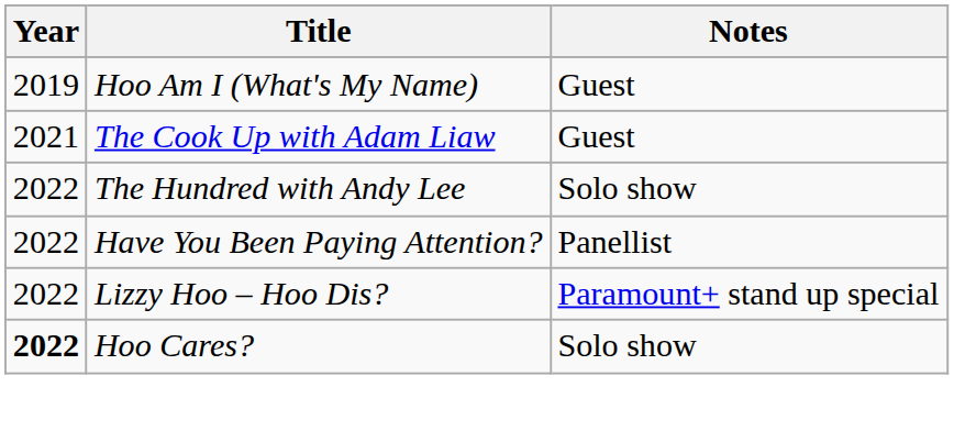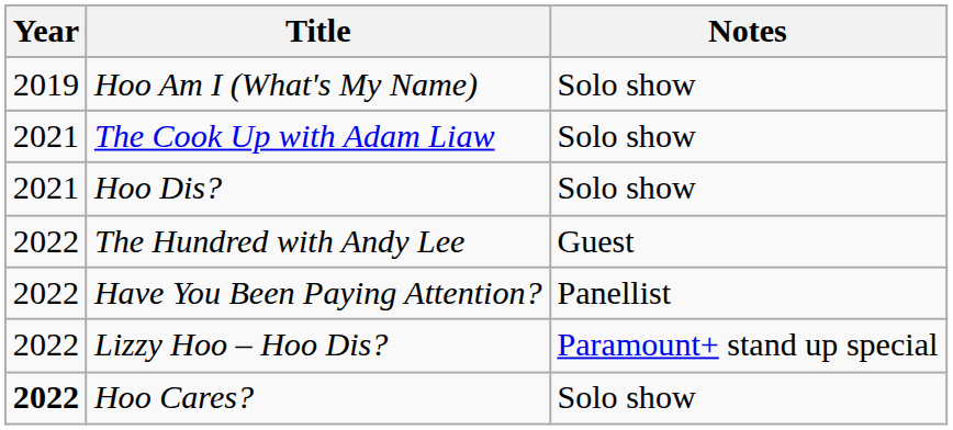Hoo Am I (What's My Name) | Notes: Guest -> Solo show
The Cook Up with Adam Liaw | Notes: Guest -> Solo show
+ row: 2021 | Hoo Dis? | Solo show
The Hundred with Andy Lee | Notes: Solo show -> Guest
